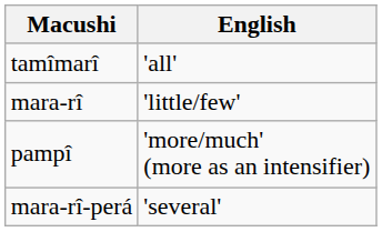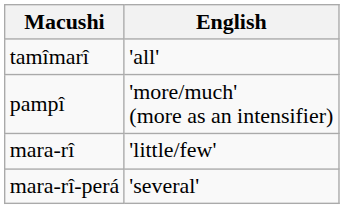rows swapped: pampî <-> mara-rî
